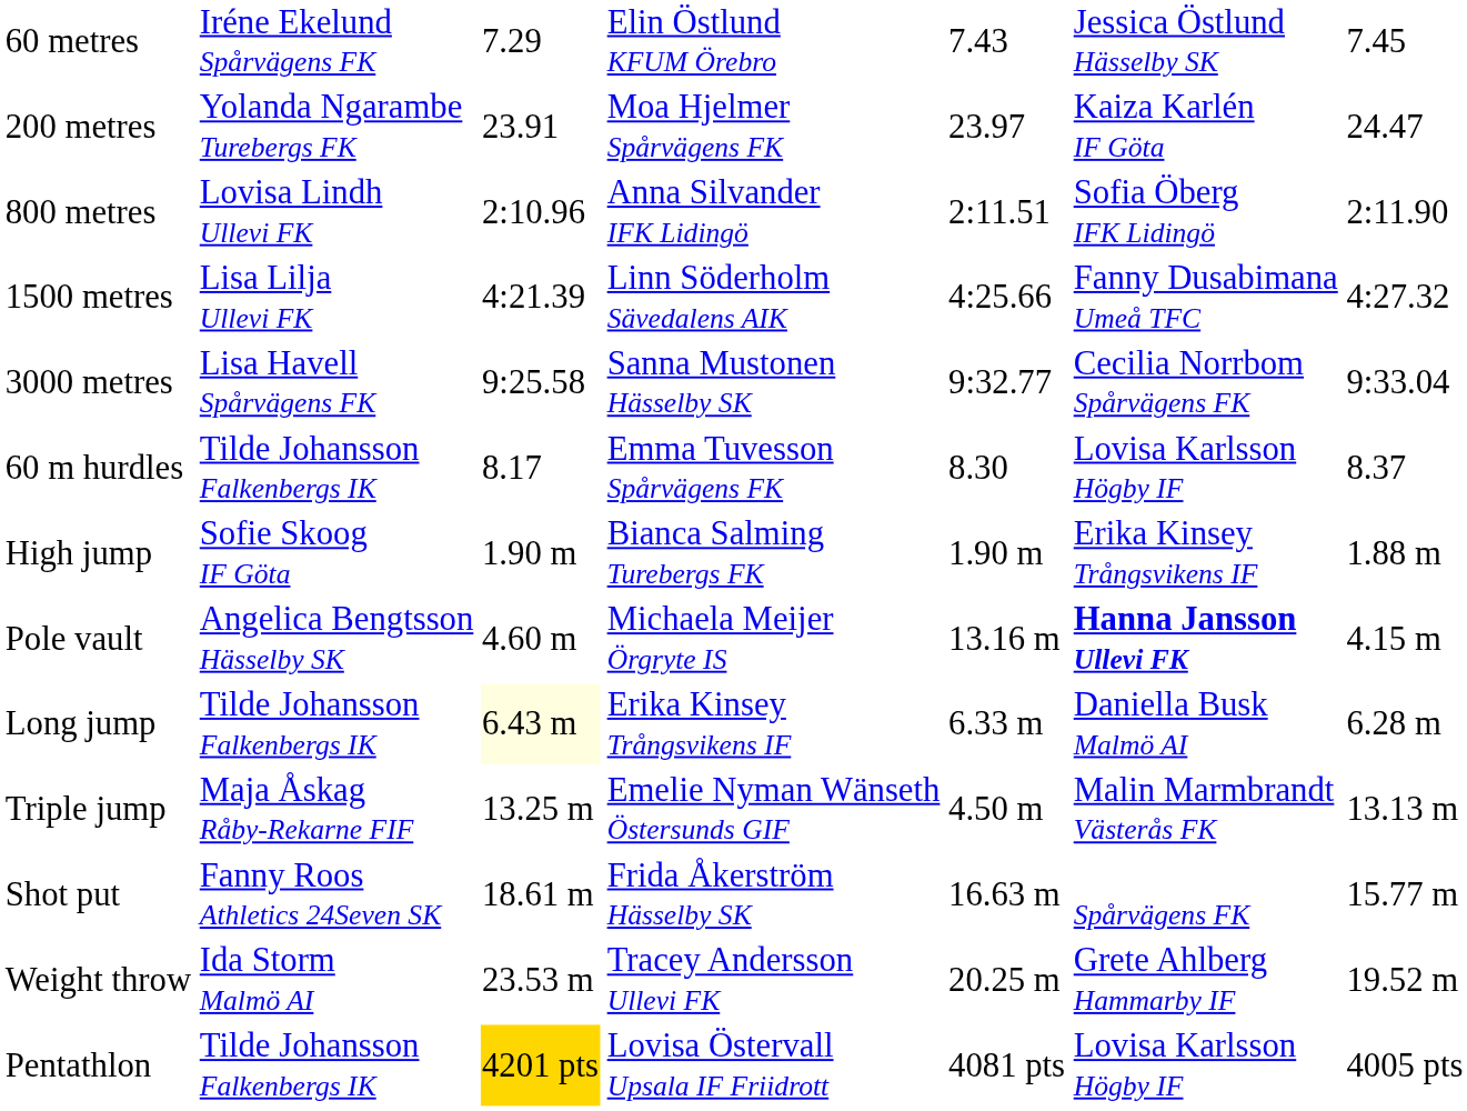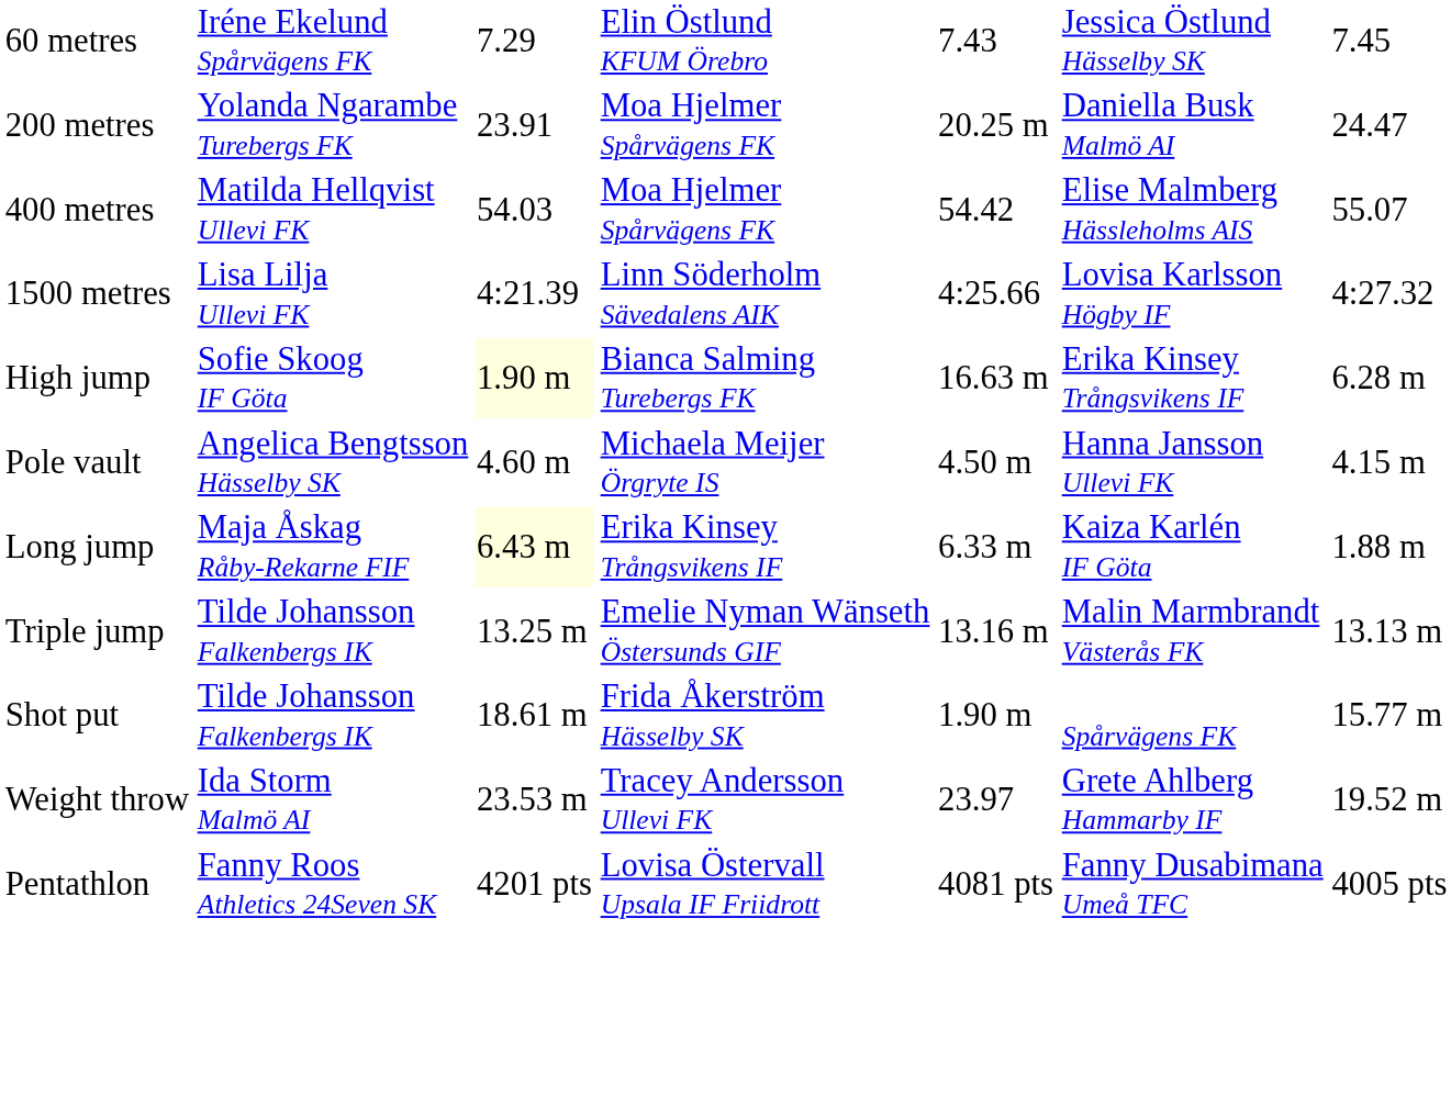200 metres | column 5: 23.97 -> 20.25 m
200 metres | column 6: Kaiza Karlén IF Göta -> Daniella Busk Malmö AI
+ row: 400 metres | Matilda Hellqvist Ullevi FK | 54.03 | Moa Hjelmer Spårvägens FK | 54.42 | Elise Malmberg Hässleholms AIS | 55.07
- row: 800 metres | Lovisa Lindh Ullevi FK | 2:10.96 | Anna Silvander IFK Lidingö | 2:11.51 | Sofia Öberg IFK Lidingö | 2:11.90
1500 metres | column 6: Fanny Dusabimana Umeå TFC -> Lovisa Karlsson Högby IF
- row: 3000 metres | Lisa Havell Spårvägens FK | 9:25.58 | Sanna Mustonen Hässelby SK | 9:32.77 | Cecilia Norrbom Spårvägens FK | 9:33.04
- row: 60 m hurdles | Tilde Johansson Falkenbergs IK | 8.17 | Emma Tuvesson Spårvägens FK | 8.30 | Lovisa Karlsson Högby IF | 8.37
High jump | column 3: no background -> lightyellow background
High jump | column 5: 1.90 m -> 16.63 m
High jump | column 7: 1.88 m -> 6.28 m
Pole vault | column 5: 13.16 m -> 4.50 m
Pole vault | column 6: bold -> normal
Long jump | column 2: Tilde Johansson Falkenbergs IK -> Maja Åskag Råby-Rekarne FIF
Long jump | column 6: Daniella Busk Malmö AI -> Kaiza Karlén IF Göta
Long jump | column 7: 6.28 m -> 1.88 m
Triple jump | column 2: Maja Åskag Råby-Rekarne FIF -> Tilde Johansson Falkenbergs IK
Triple jump | column 5: 4.50 m -> 13.16 m
Shot put | column 2: Fanny Roos Athletics 24Seven SK -> Tilde Johansson Falkenbergs IK
Shot put | column 5: 16.63 m -> 1.90 m
Weight throw | column 5: 20.25 m -> 23.97
Pentathlon | column 2: Tilde Johansson Falkenbergs IK -> Fanny Roos Athletics 24Seven SK
Pentathlon | column 3: gold background -> no background
Pentathlon | column 6: Lovisa Karlsson Högby IF -> Fanny Dusabimana Umeå TFC
